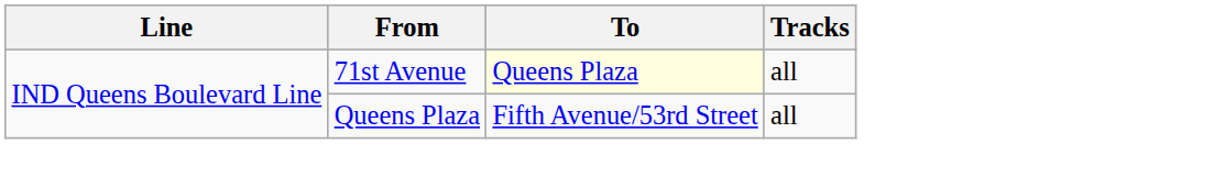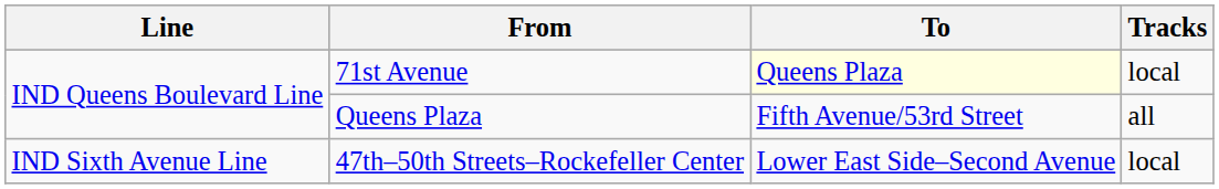71st Avenue | Tracks: all -> local
+ row: IND Sixth Avenue Line | 47th–50th Streets–Rockefeller Center | Lower East Side–Second Avenue | local
